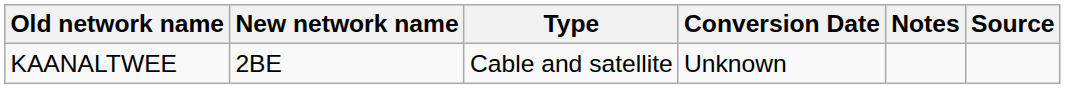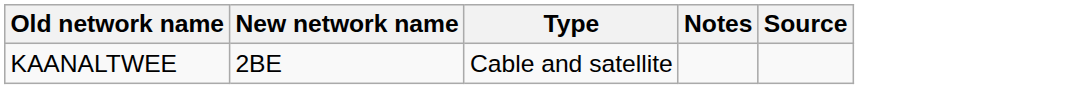- column: Conversion Date | Unknown
